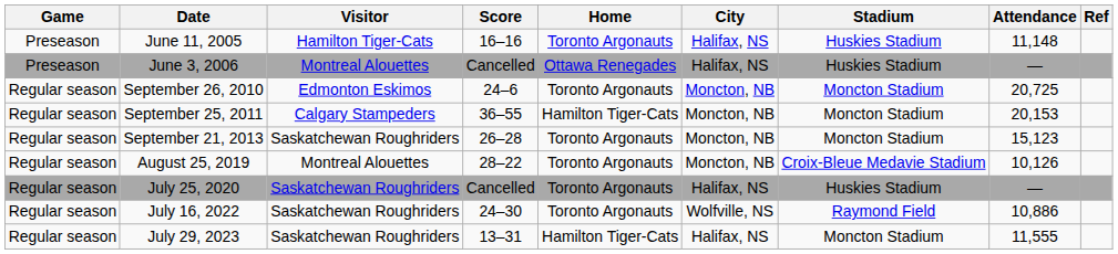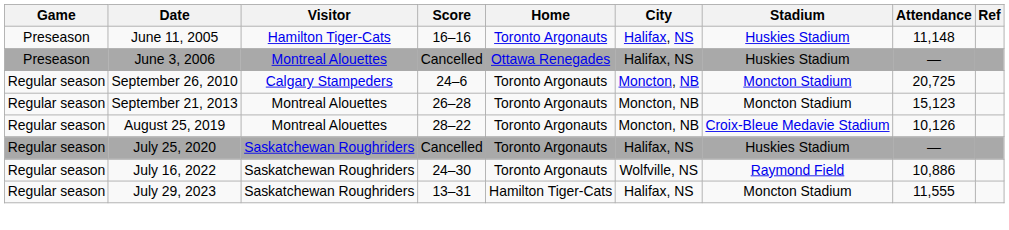September 26, 2010 | Visitor: Edmonton Eskimos -> Calgary Stampeders
- row: Regular season | September 25, 2011 | Calgary Stampeders | 36–55 | Hamilton Tiger-Cats | Moncton, NB | Moncton Stadium | 20,153
September 21, 2013 | Visitor: Saskatchewan Roughriders -> Montreal Alouettes
